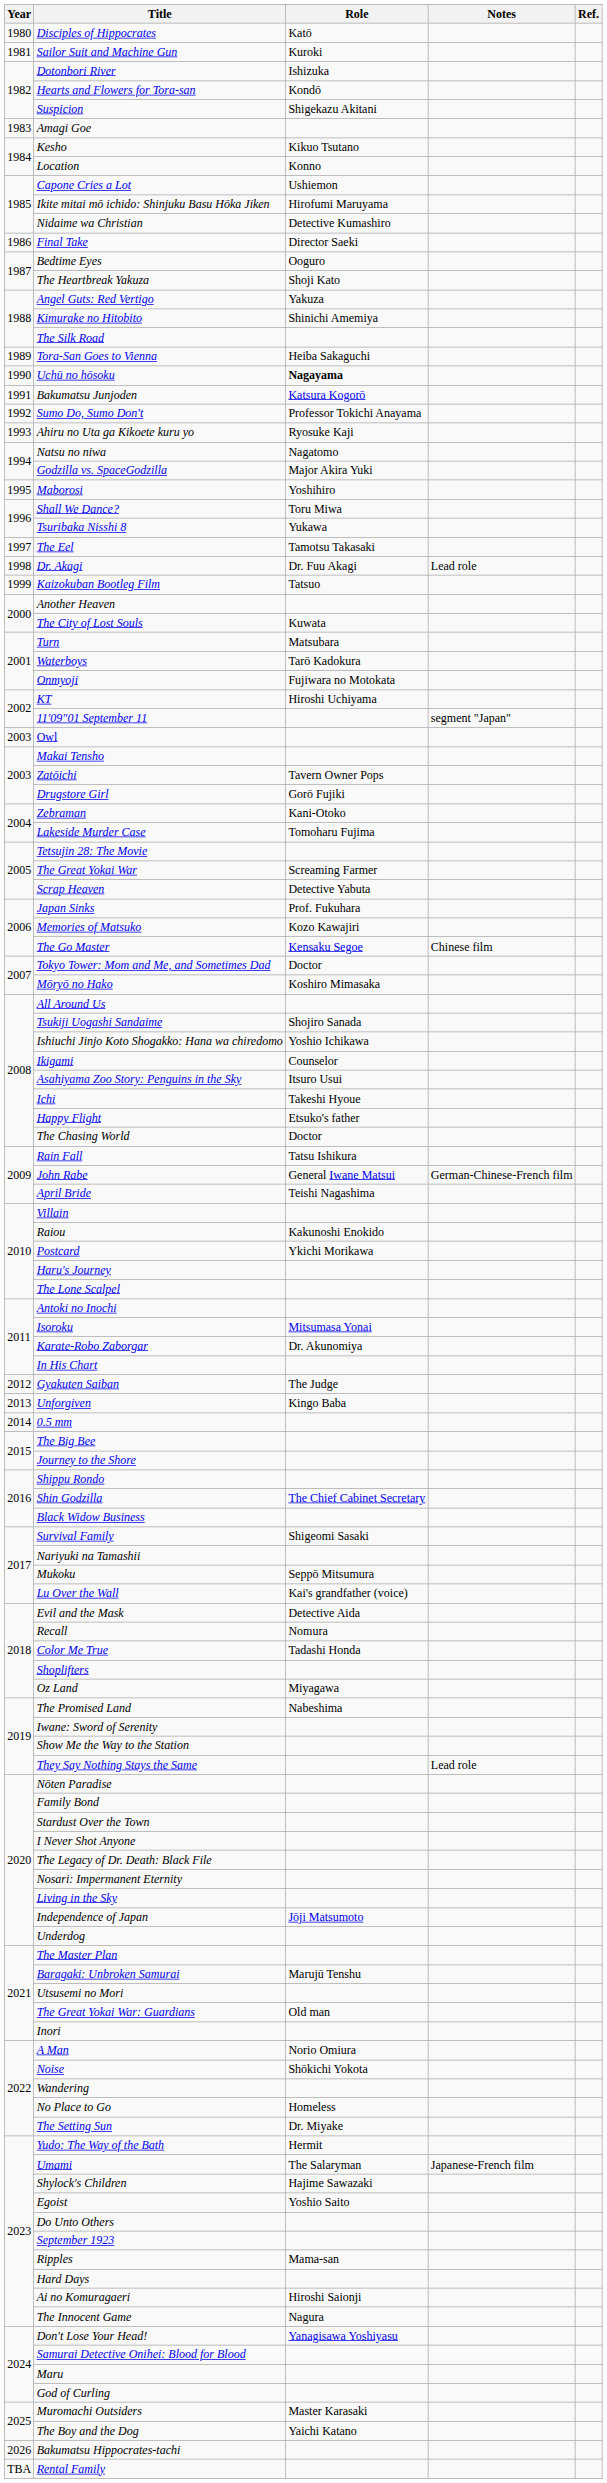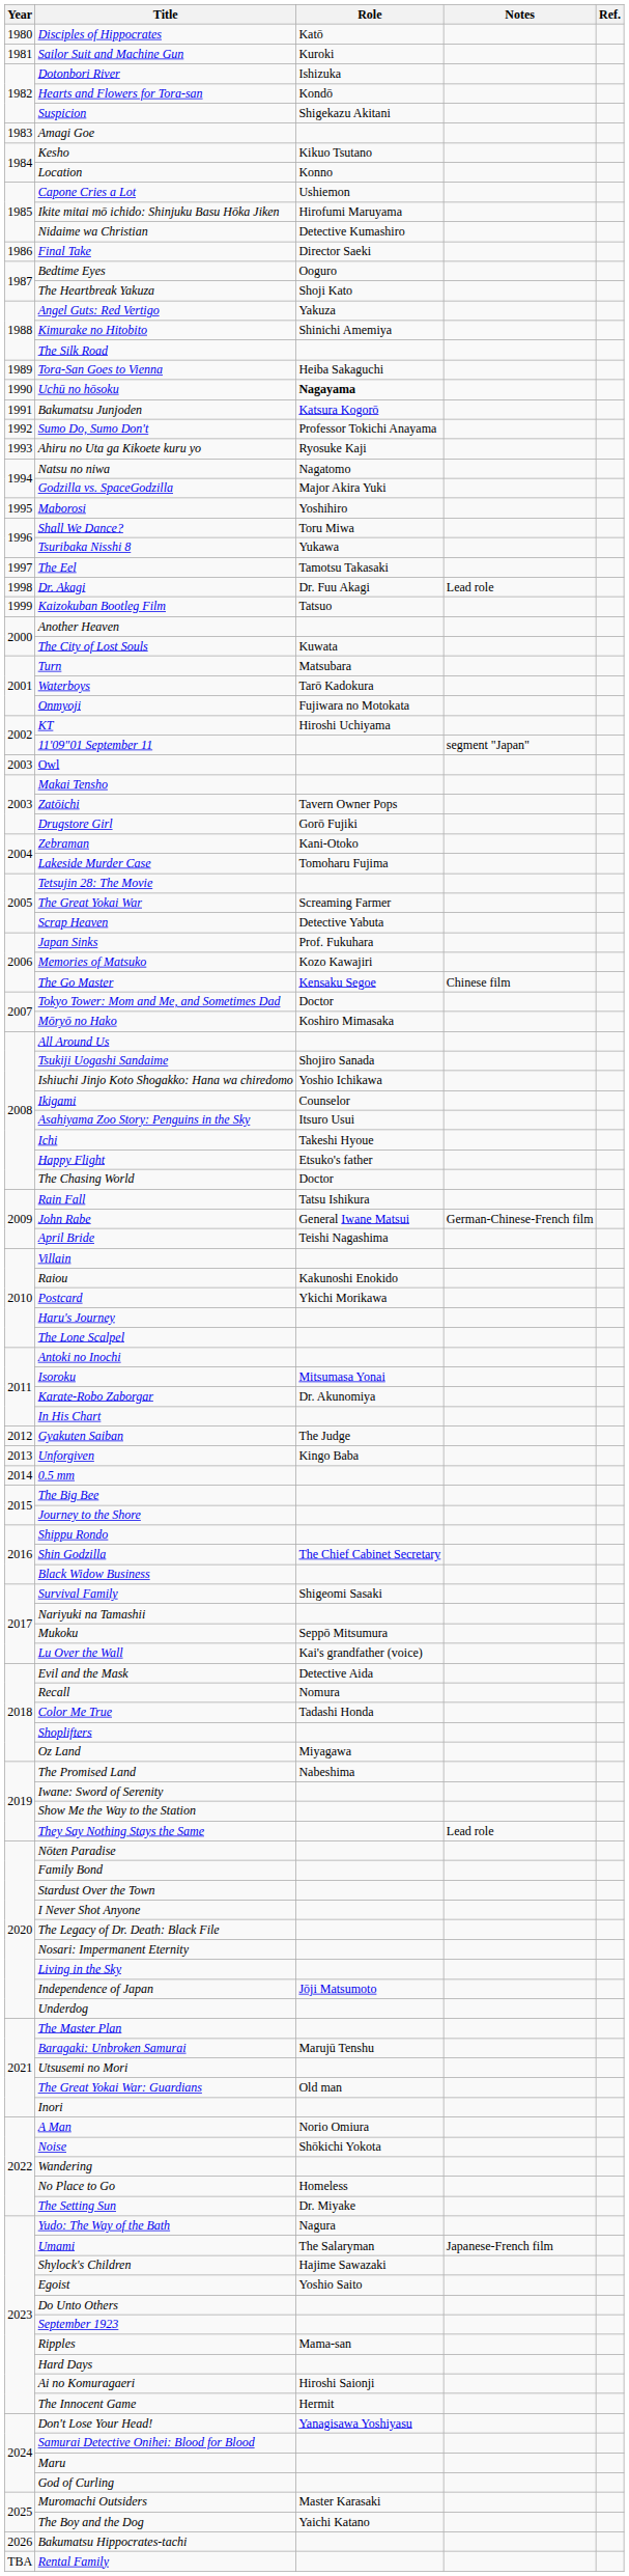Yudo: The Way of the Bath | Role: Hermit -> Nagura
The Innocent Game | Role: Nagura -> Hermit
